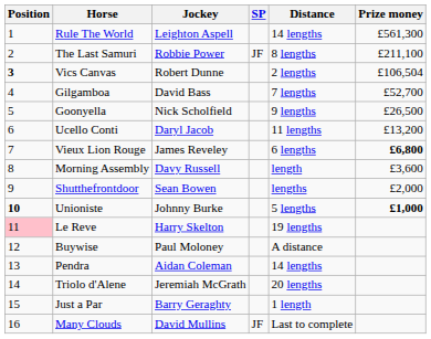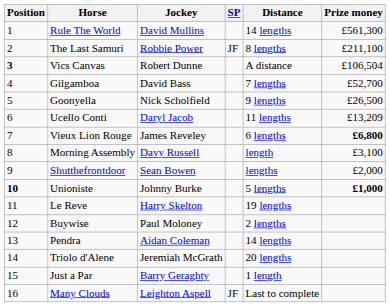Rule The World | Jockey: Leighton Aspell -> David Mullins
Vics Canvas | Distance: 2 lengths -> A distance
Ucello Conti | Prize money: £13,200 -> £13,209
Morning Assembly | Prize money: £3,600 -> £3,100
Le Reve | Position: pink background -> no background
Buywise | Distance: A distance -> 2 lengths
Many Clouds | Jockey: David Mullins -> Leighton Aspell
